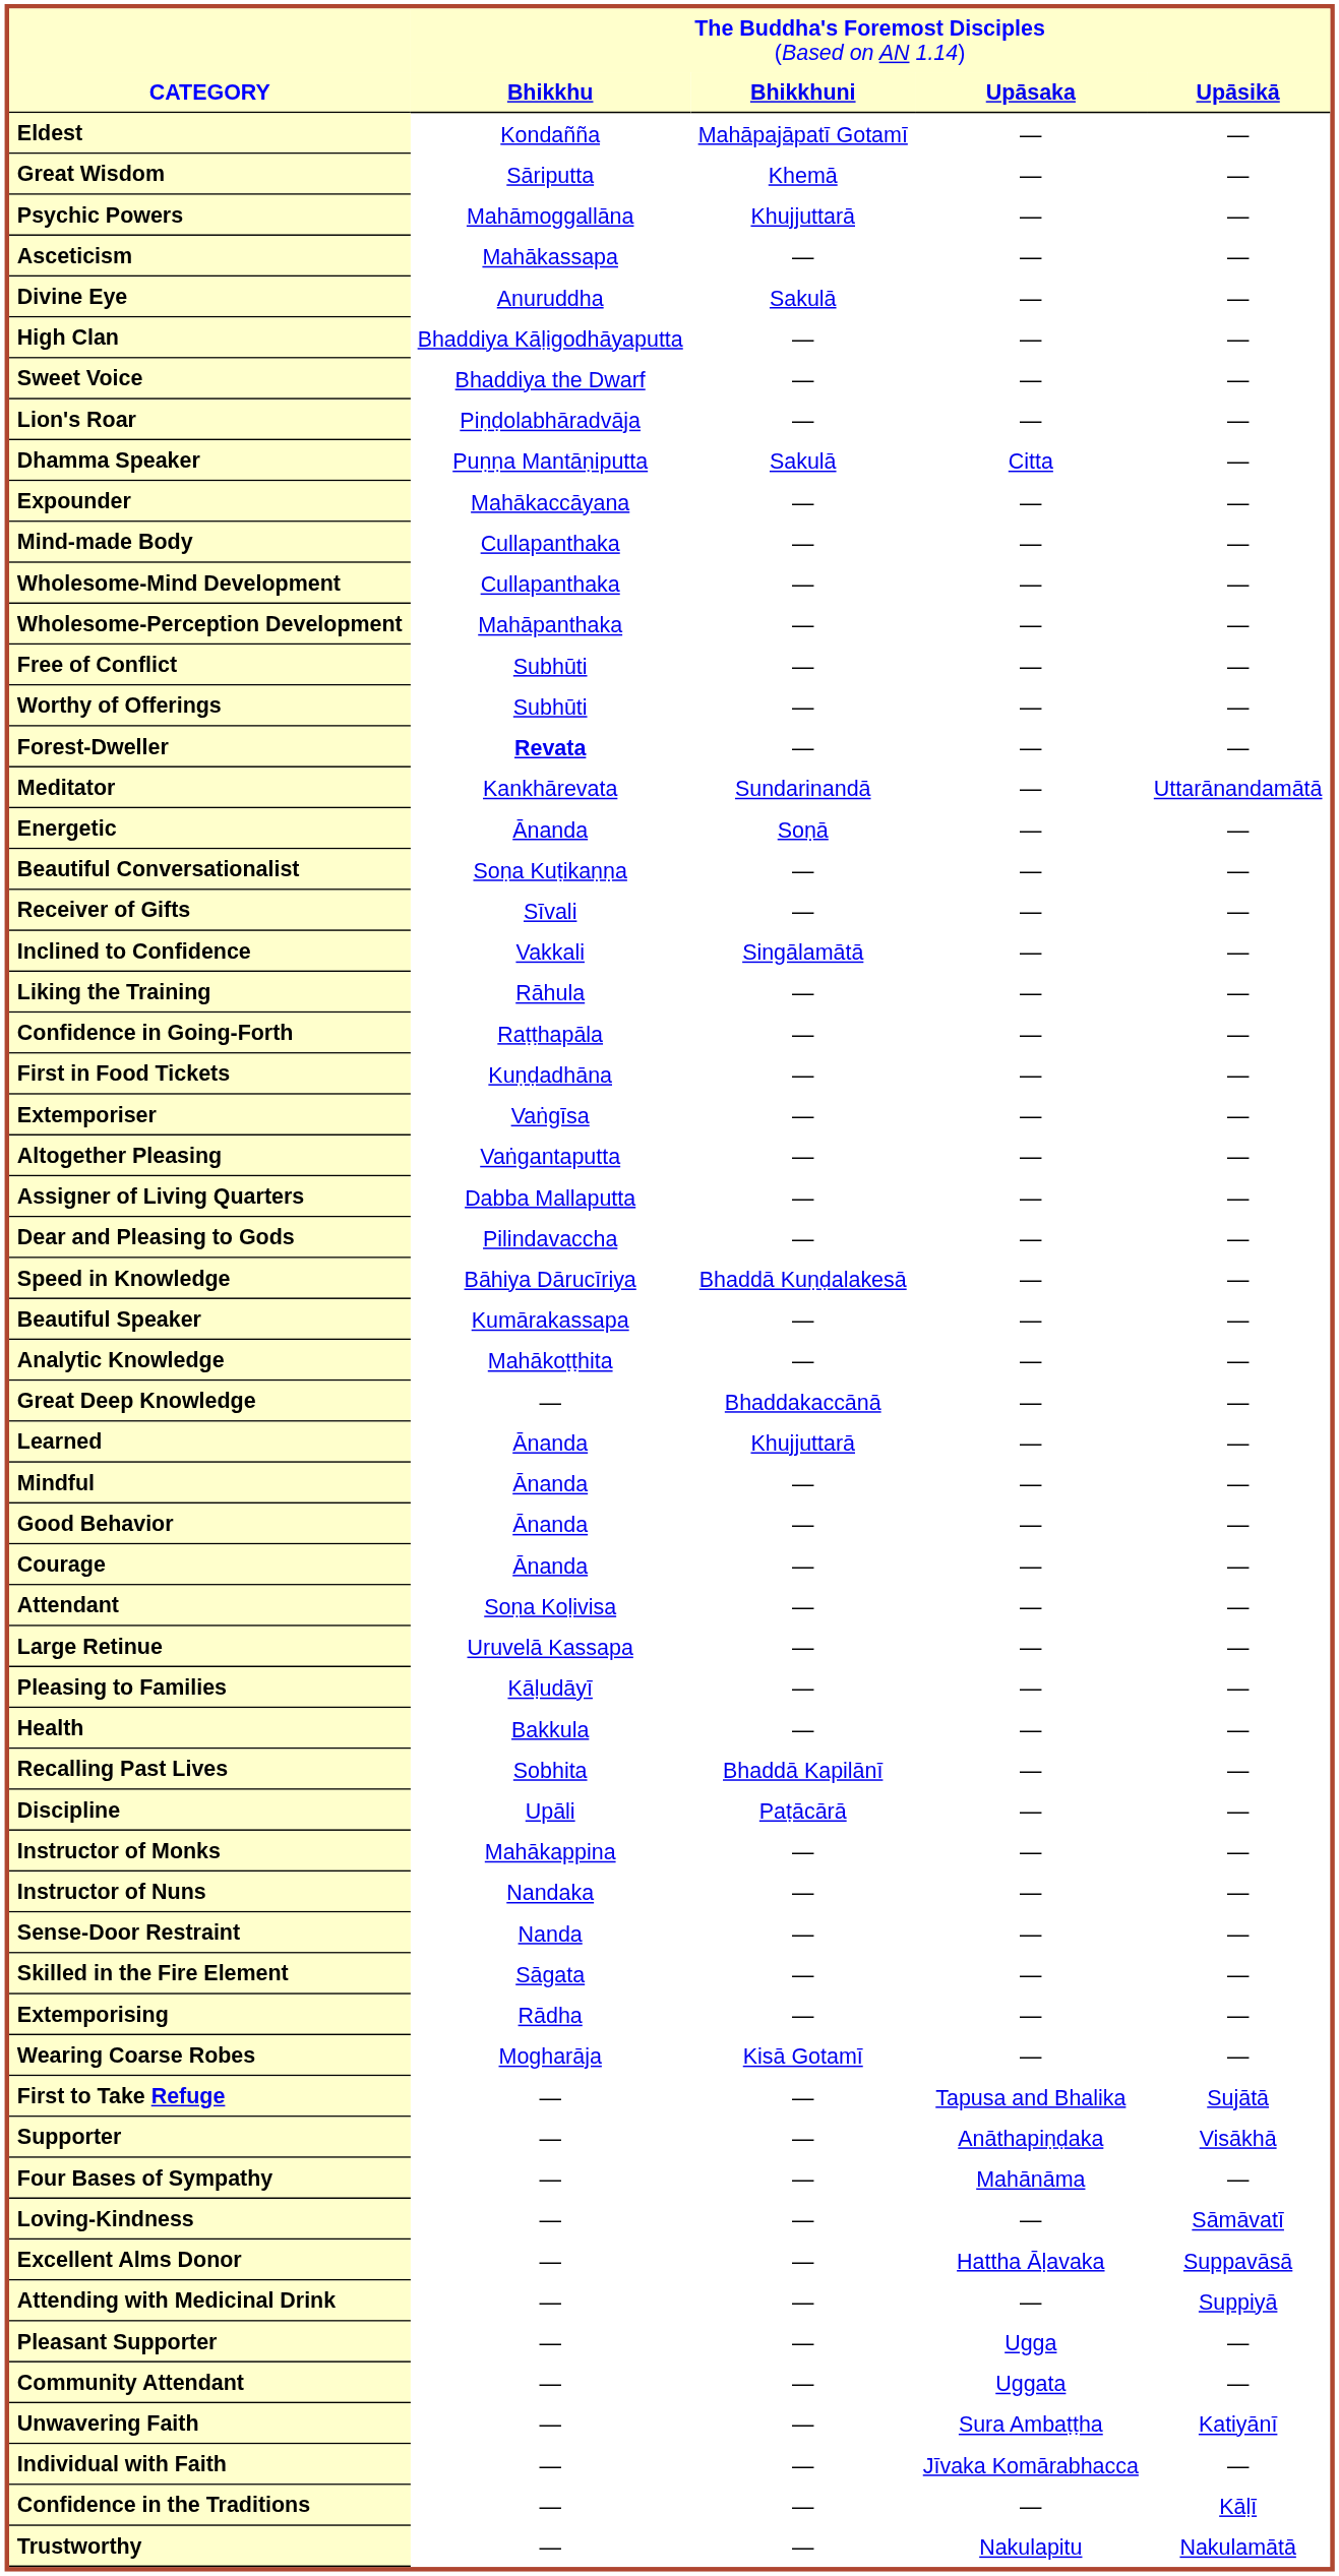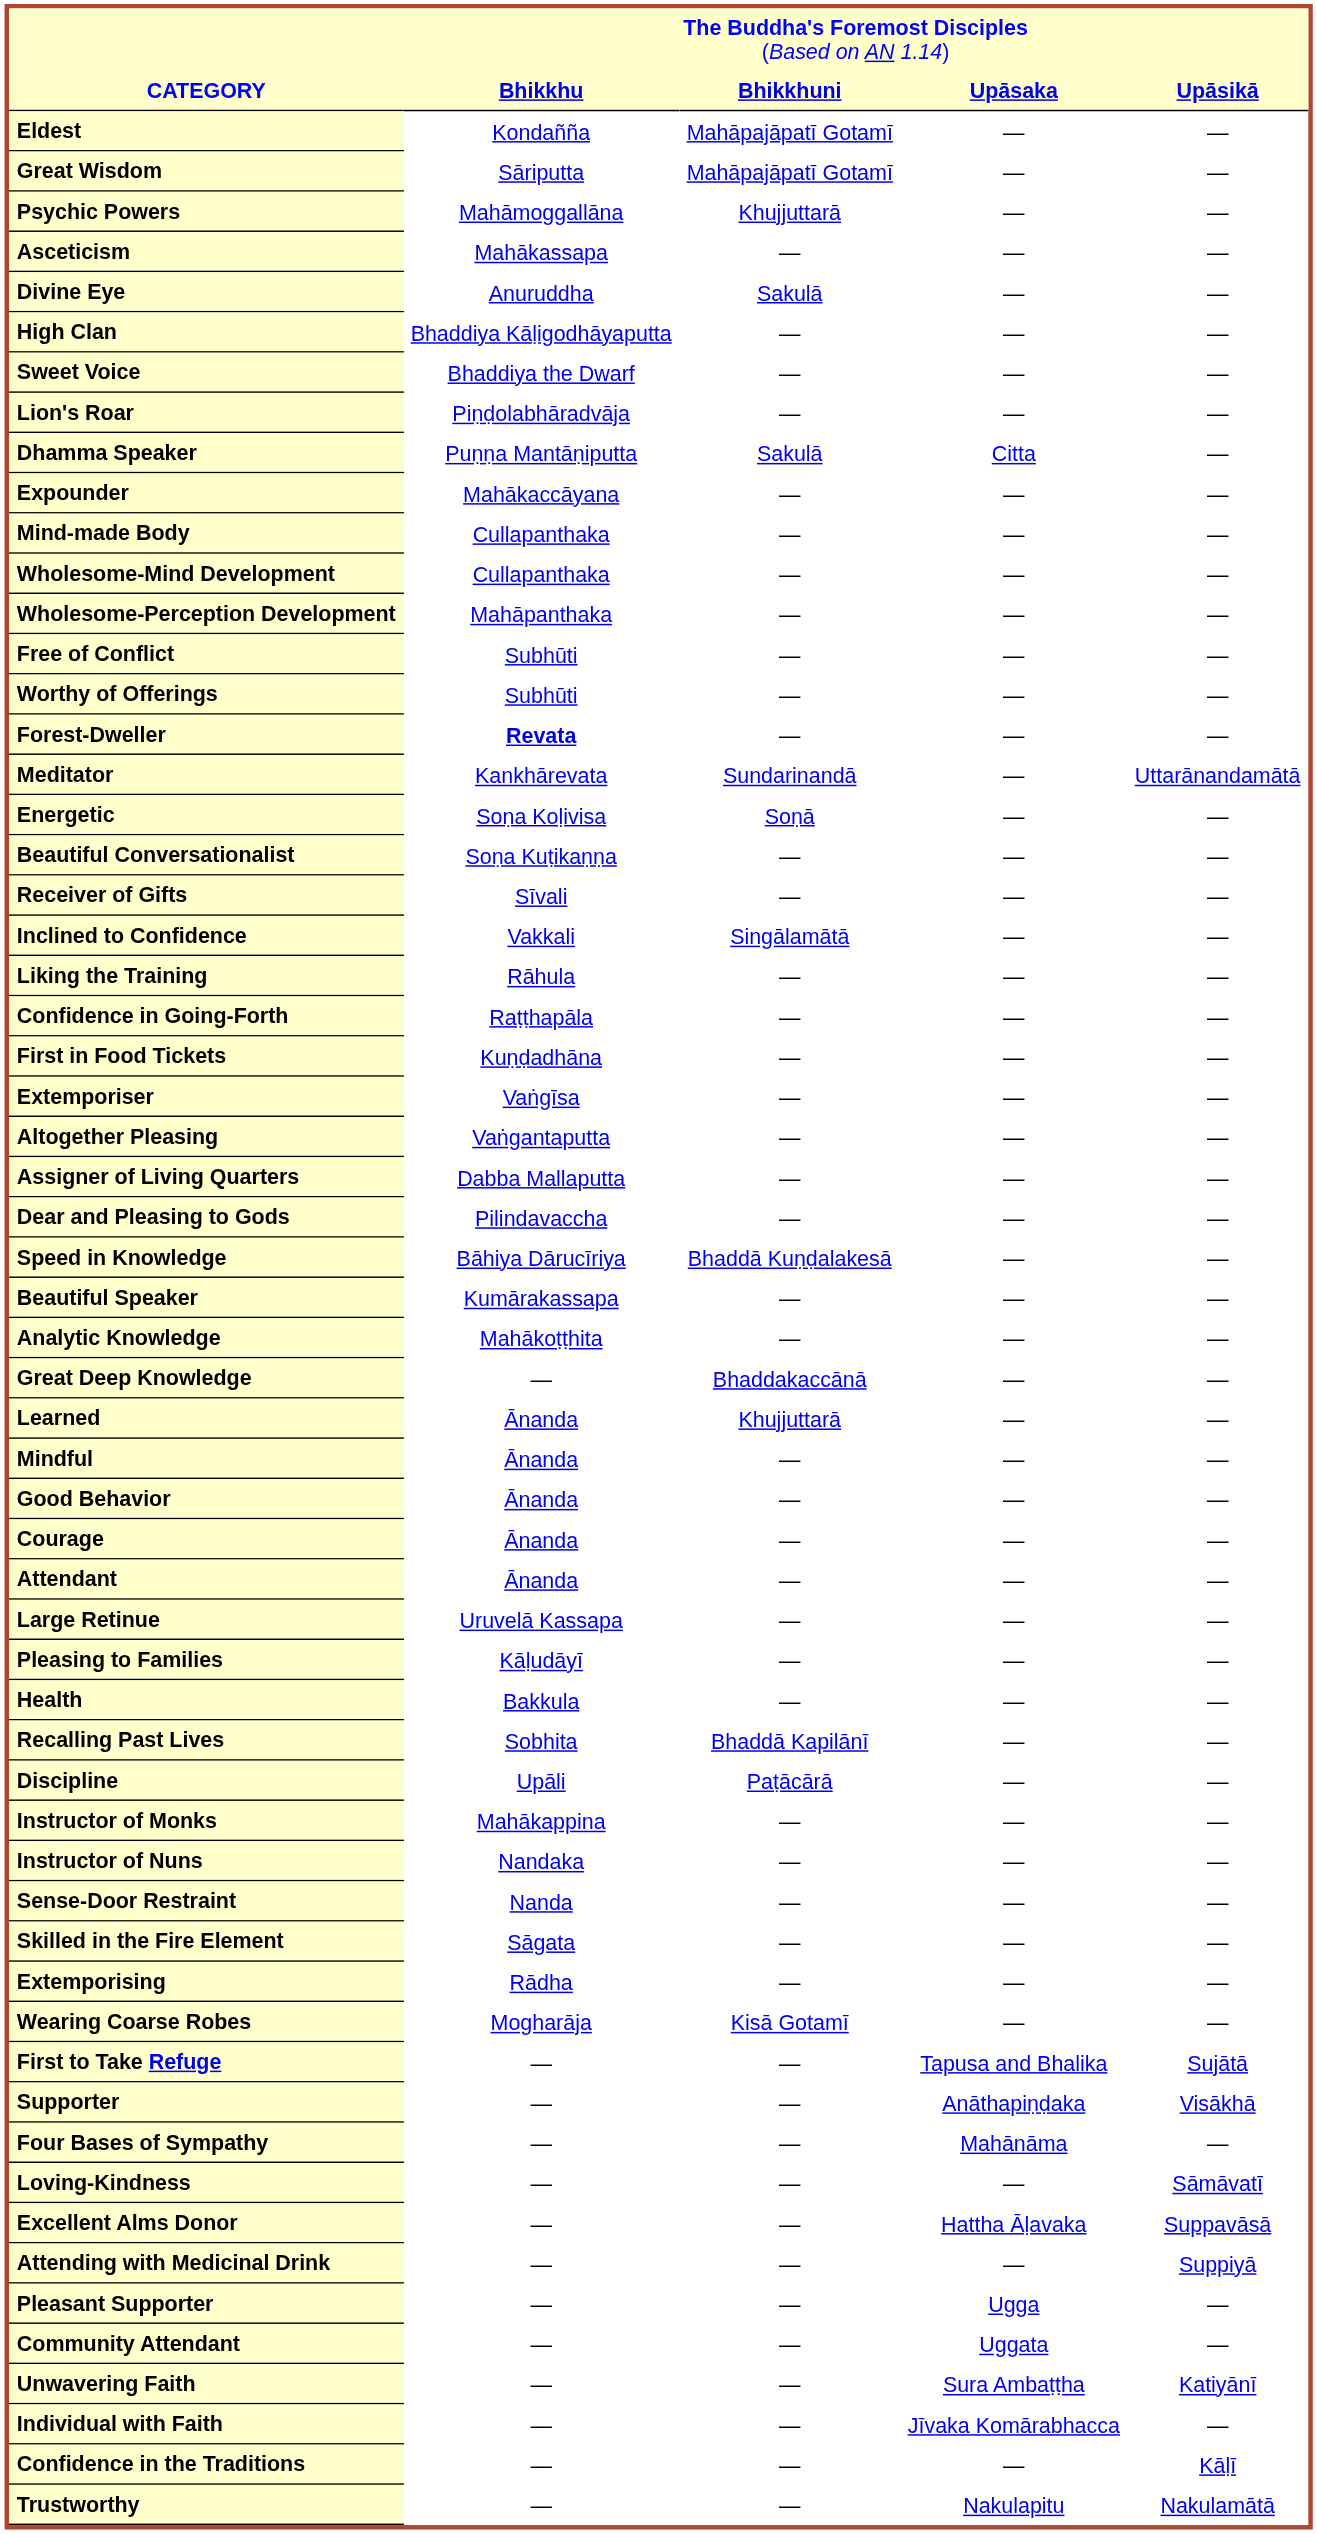Great Wisdom | column 3: Khemā -> Mahāpajāpatī Gotamī
Energetic | column 2: Ānanda -> Soṇa Koḷivisa
Attendant | column 2: Soṇa Koḷivisa -> Ānanda
